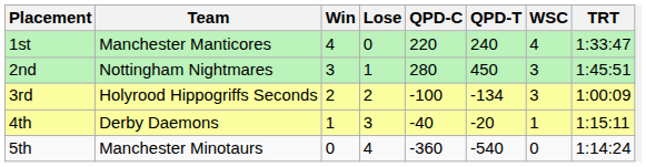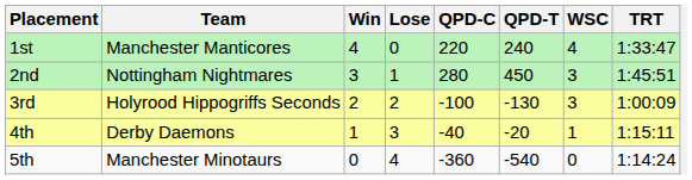3rd | QPD-T: -134 -> -130
